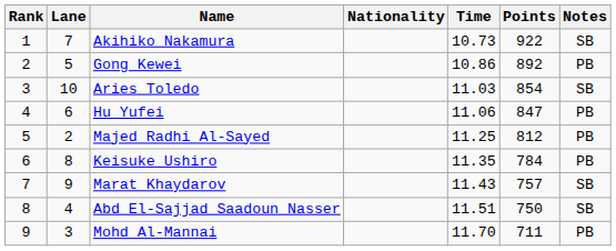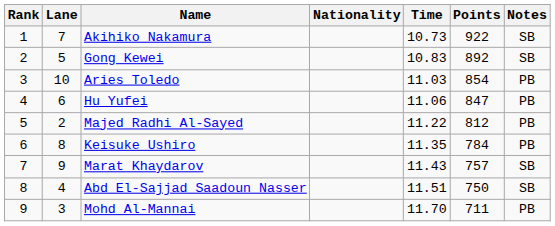Gong Kewei | Time: 10.86 -> 10.83
Gong Kewei | Notes: PB -> SB
Aries Toledo | Notes: SB -> PB
Majed Radhi Al-Sayed | Time: 11.25 -> 11.22
